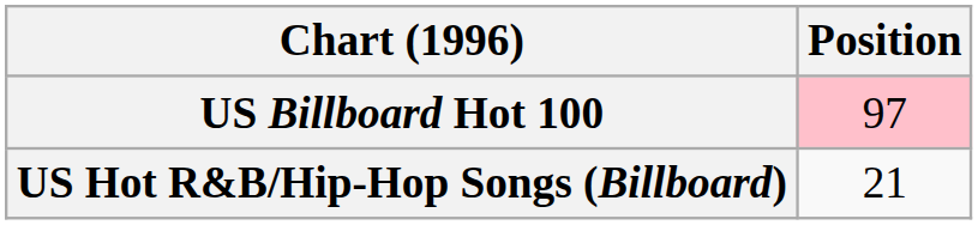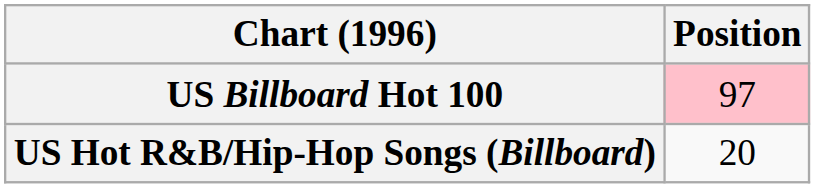US Hot R&B/Hip-Hop Songs (Billboard) | Position: 21 -> 20
